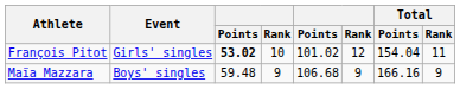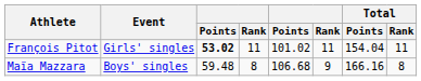François Pitot | column 4: 10 -> 11
François Pitot | column 6: 12 -> 11
Maïa Mazzara | column 4: 9 -> 8
Maïa Mazzara | Total / Rank: 9 -> 8
